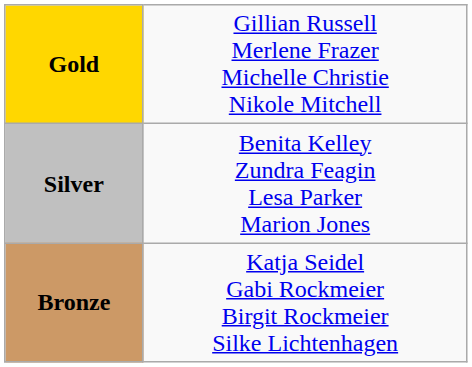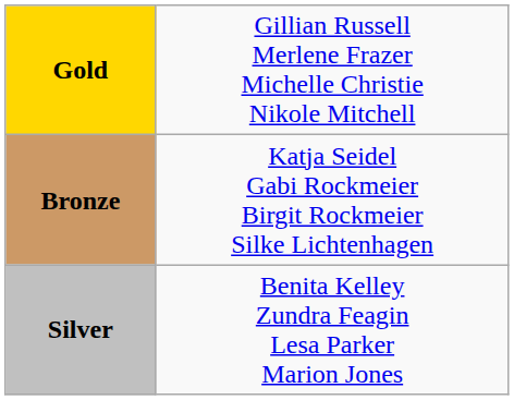rows swapped: Silver <-> Bronze
